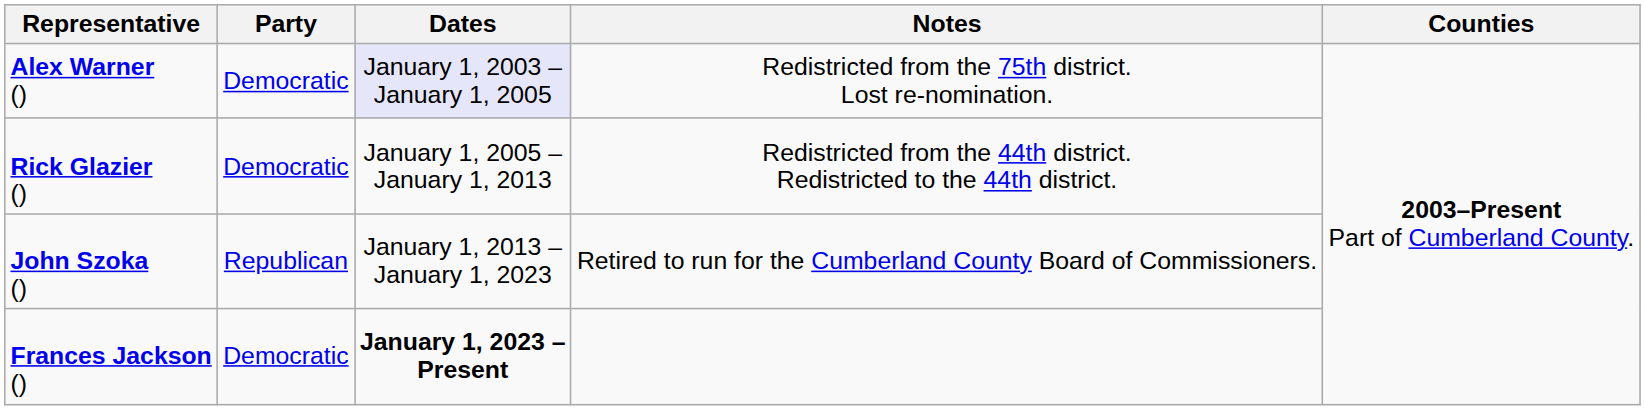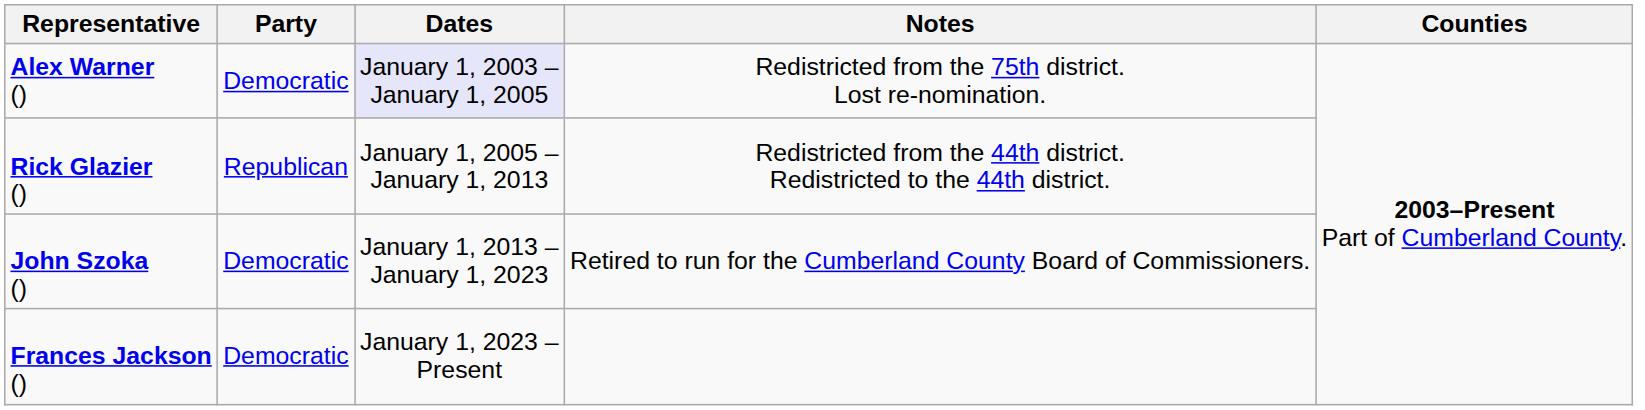Rick Glazier () | Party: Democratic -> Republican
John Szoka () | Party: Republican -> Democratic
Frances Jackson () | Dates: bold -> normal
